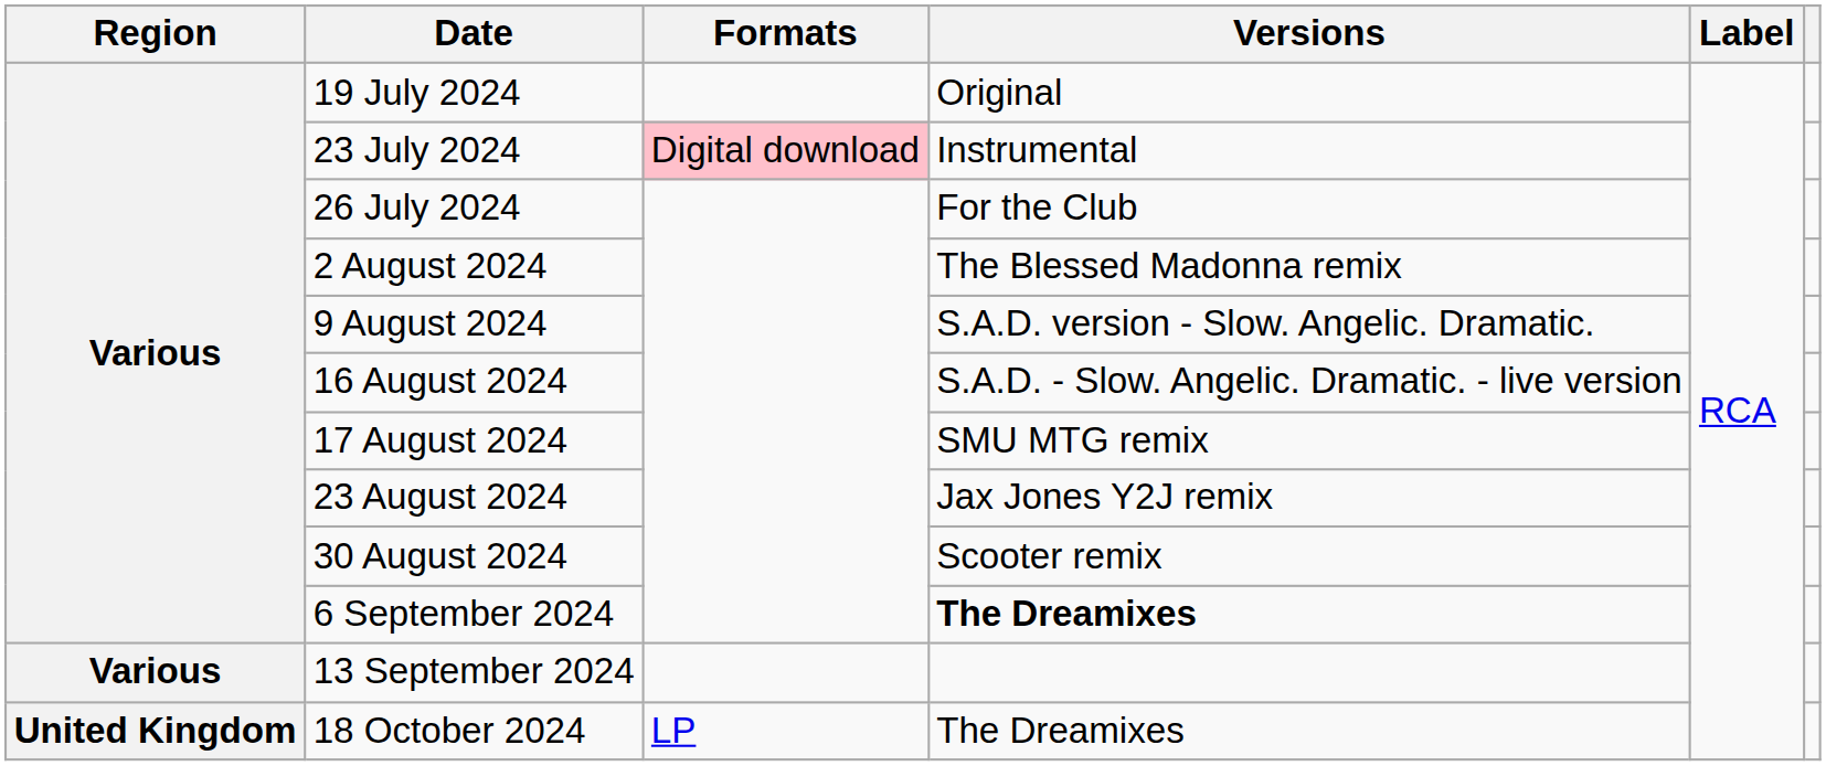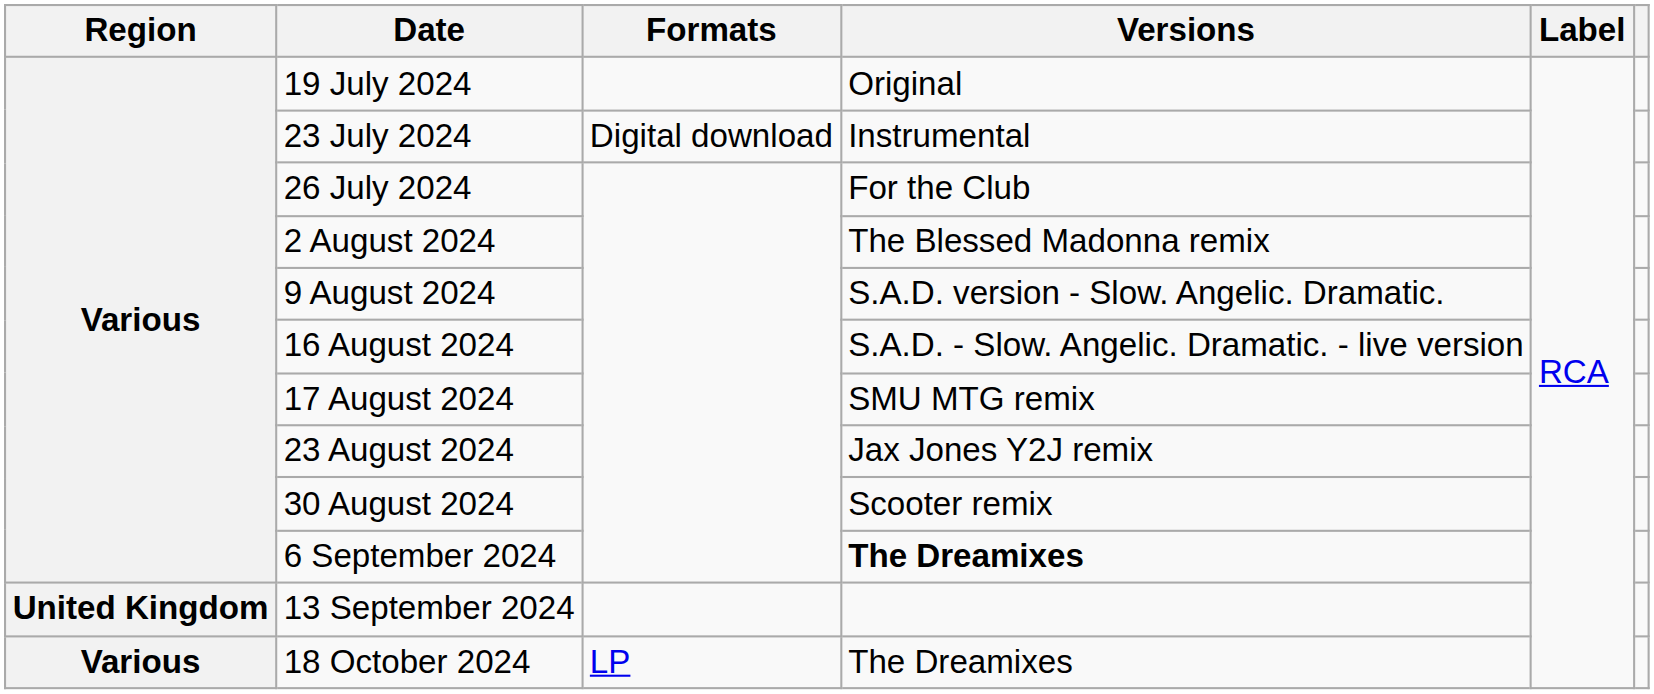23 July 2024 | Formats: pink background -> no background
13 September 2024 | Region: Various -> United Kingdom
18 October 2024 | Region: United Kingdom -> Various
